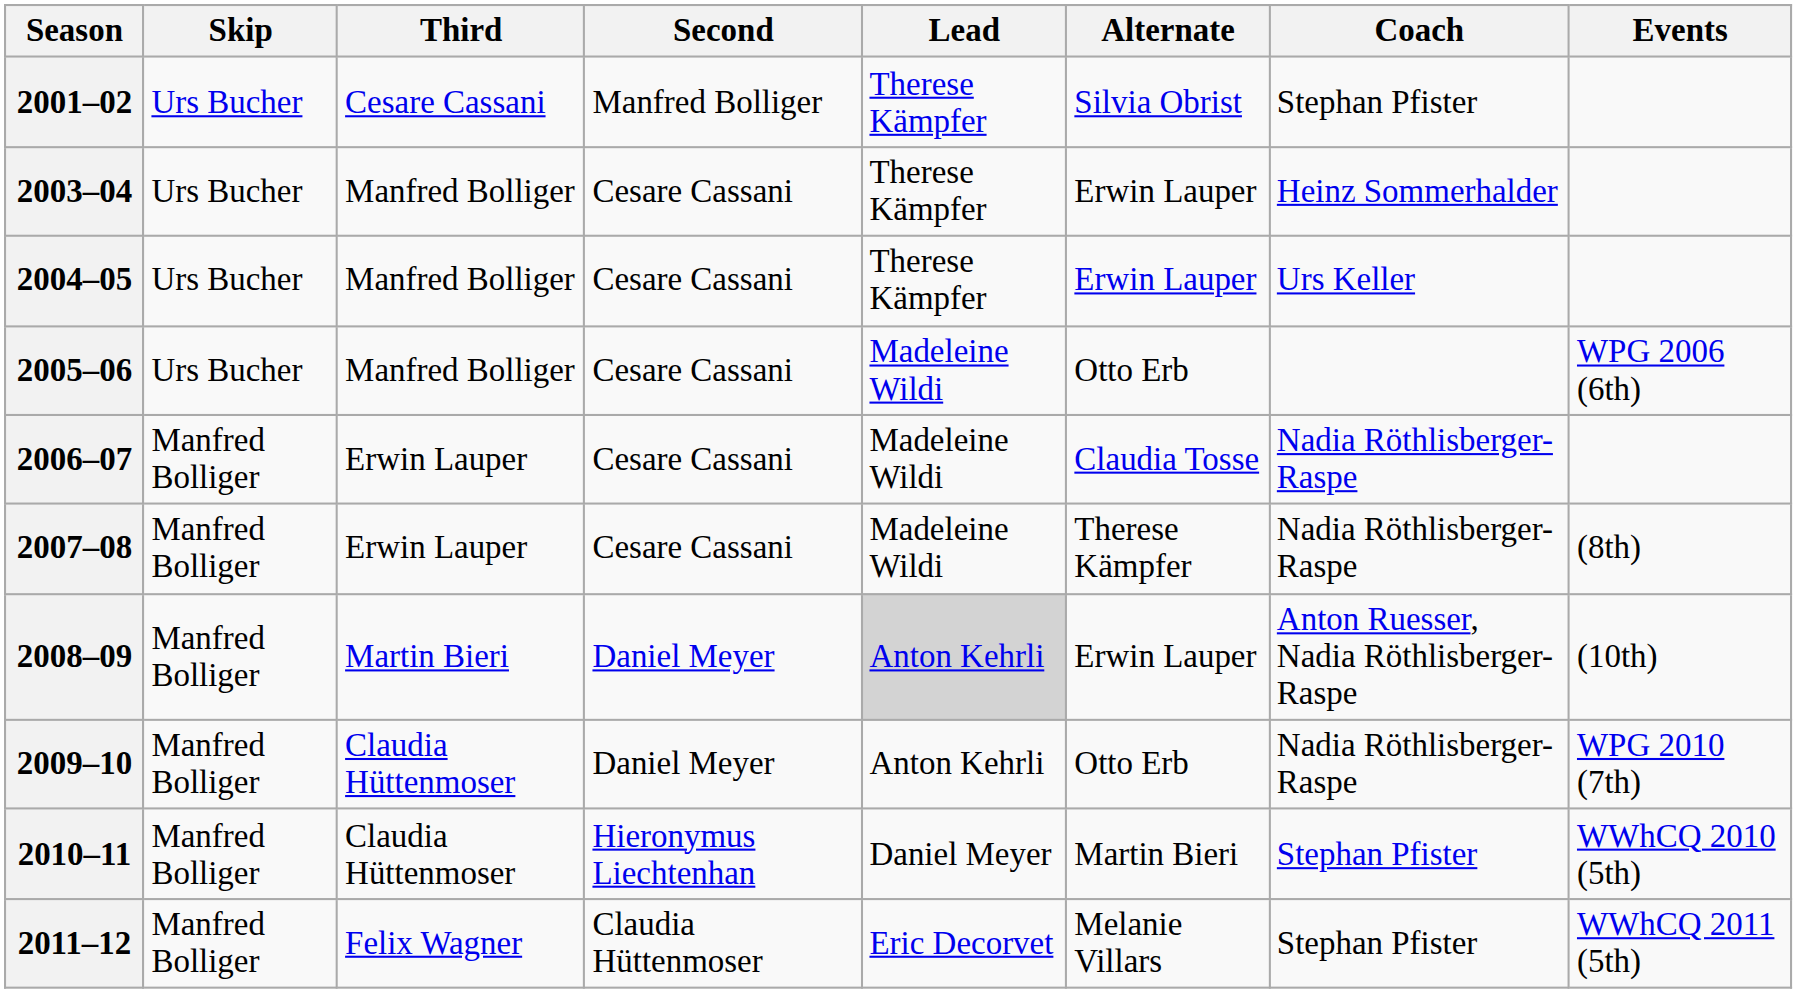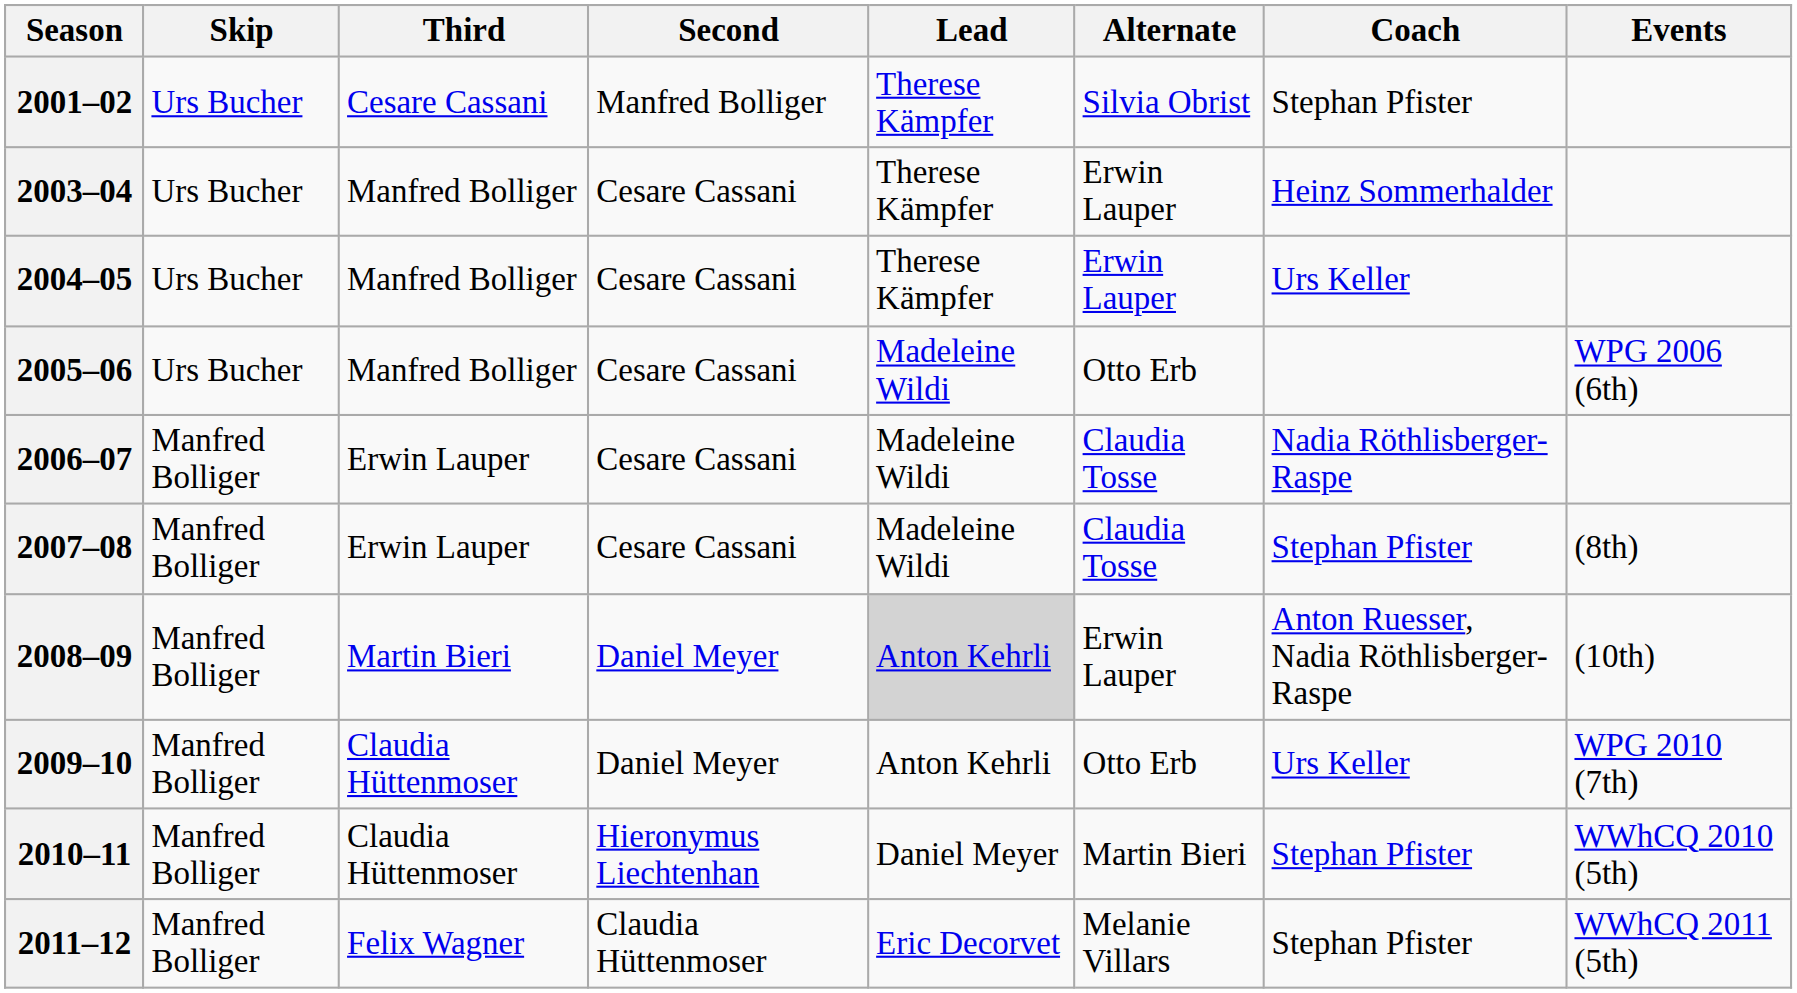2007–08 | Alternate: Therese Kämpfer -> Claudia Tosse
2007–08 | Coach: Nadia Röthlisberger-Raspe -> Stephan Pfister
2009–10 | Coach: Nadia Röthlisberger-Raspe -> Urs Keller
